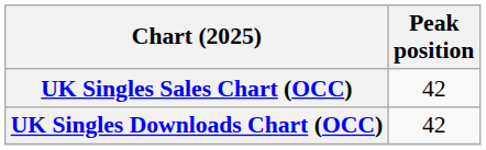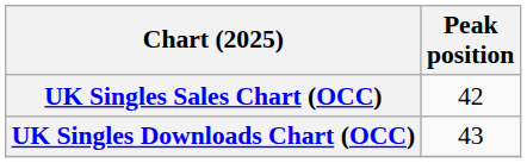UK Singles Downloads Chart (OCC) | Peak position: 42 -> 43
